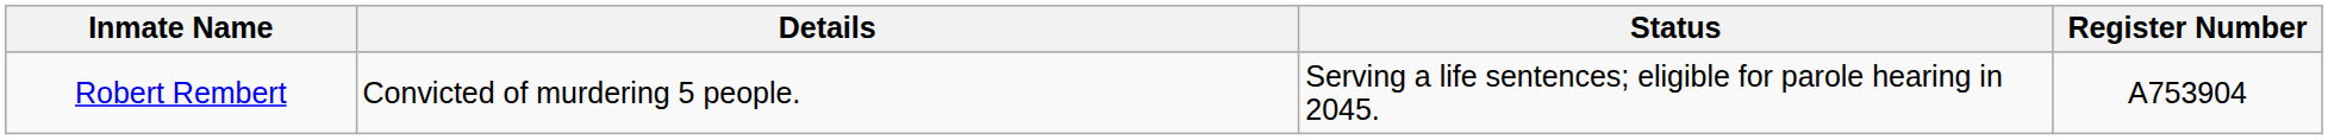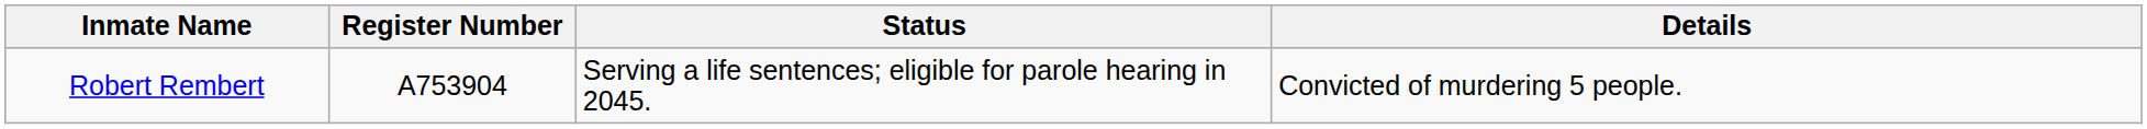columns swapped: Register Number <-> Details
